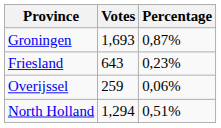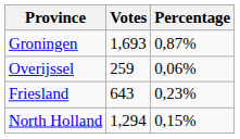rows swapped: Friesland <-> Overijssel
North Holland | Percentage: 0,51% -> 0,15%
